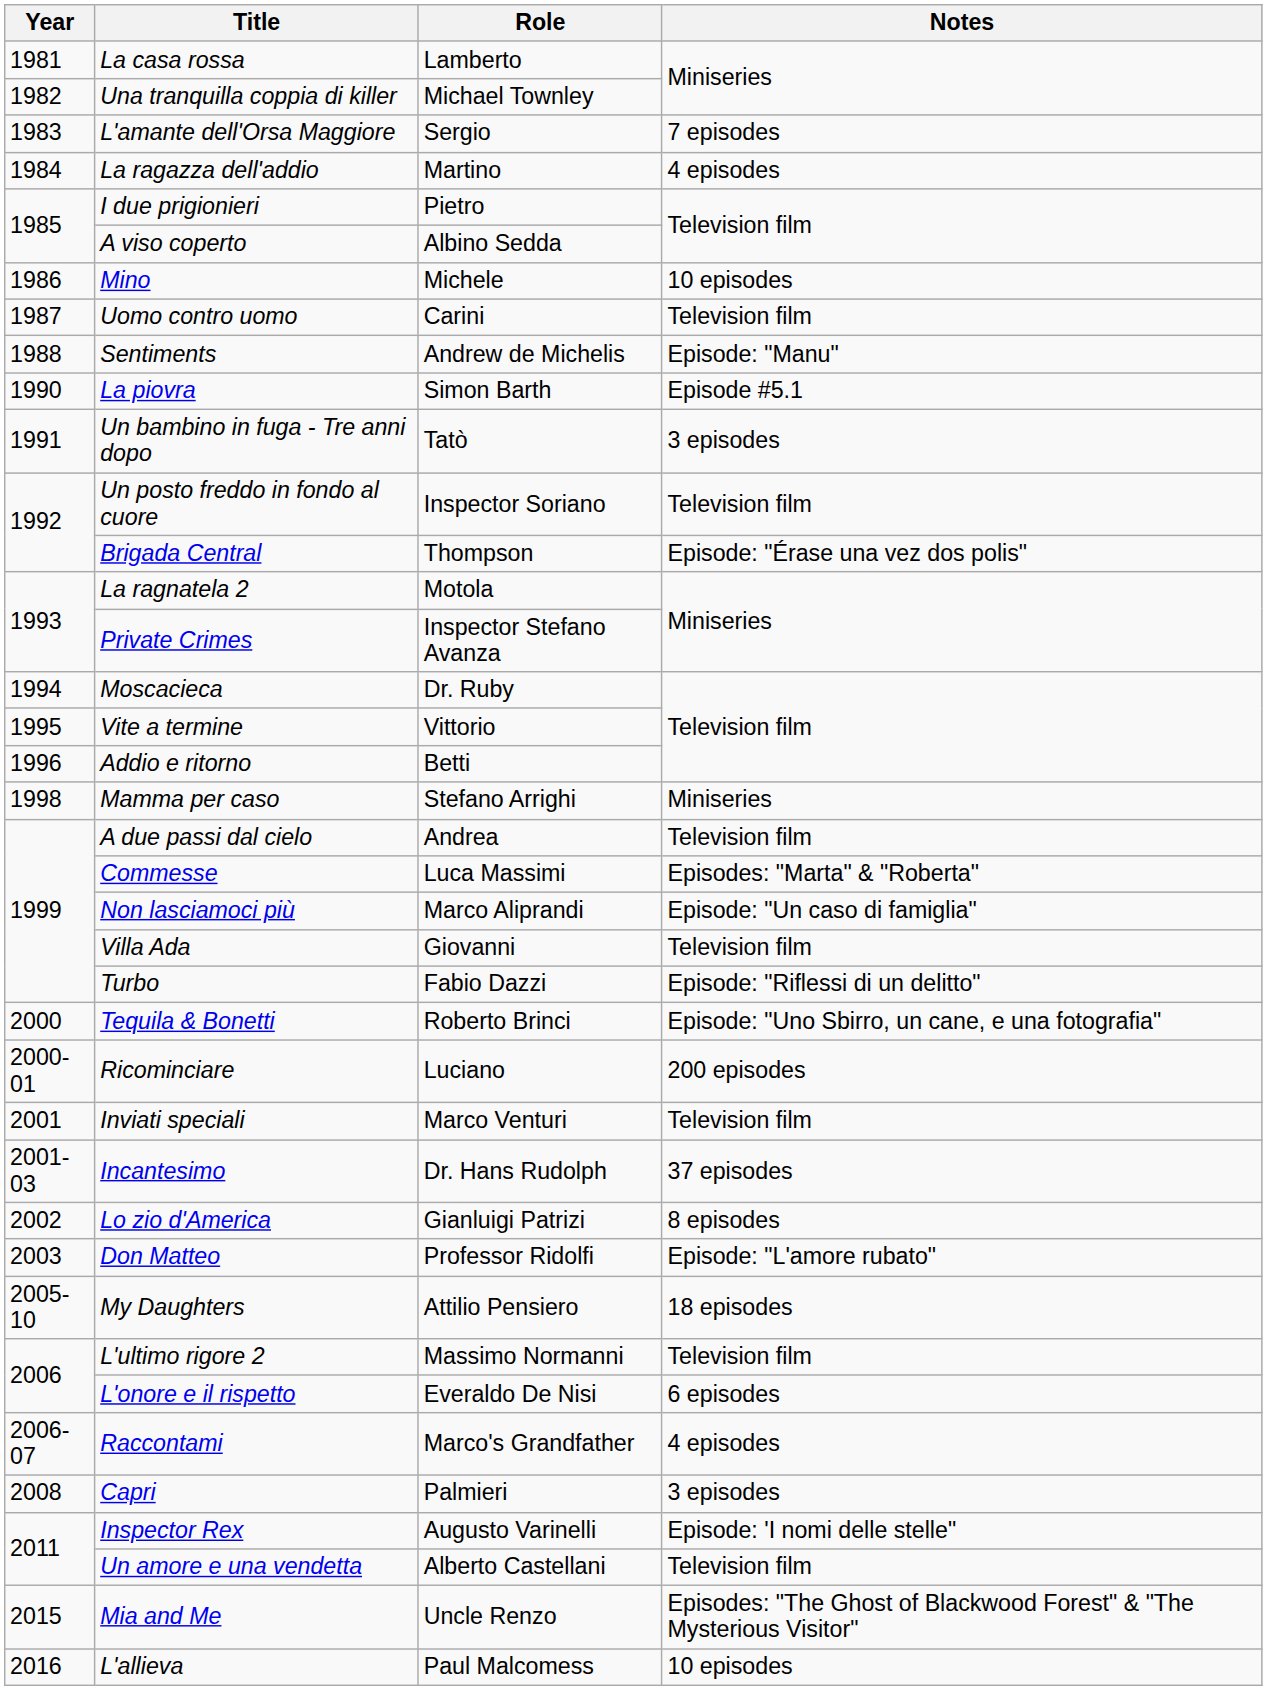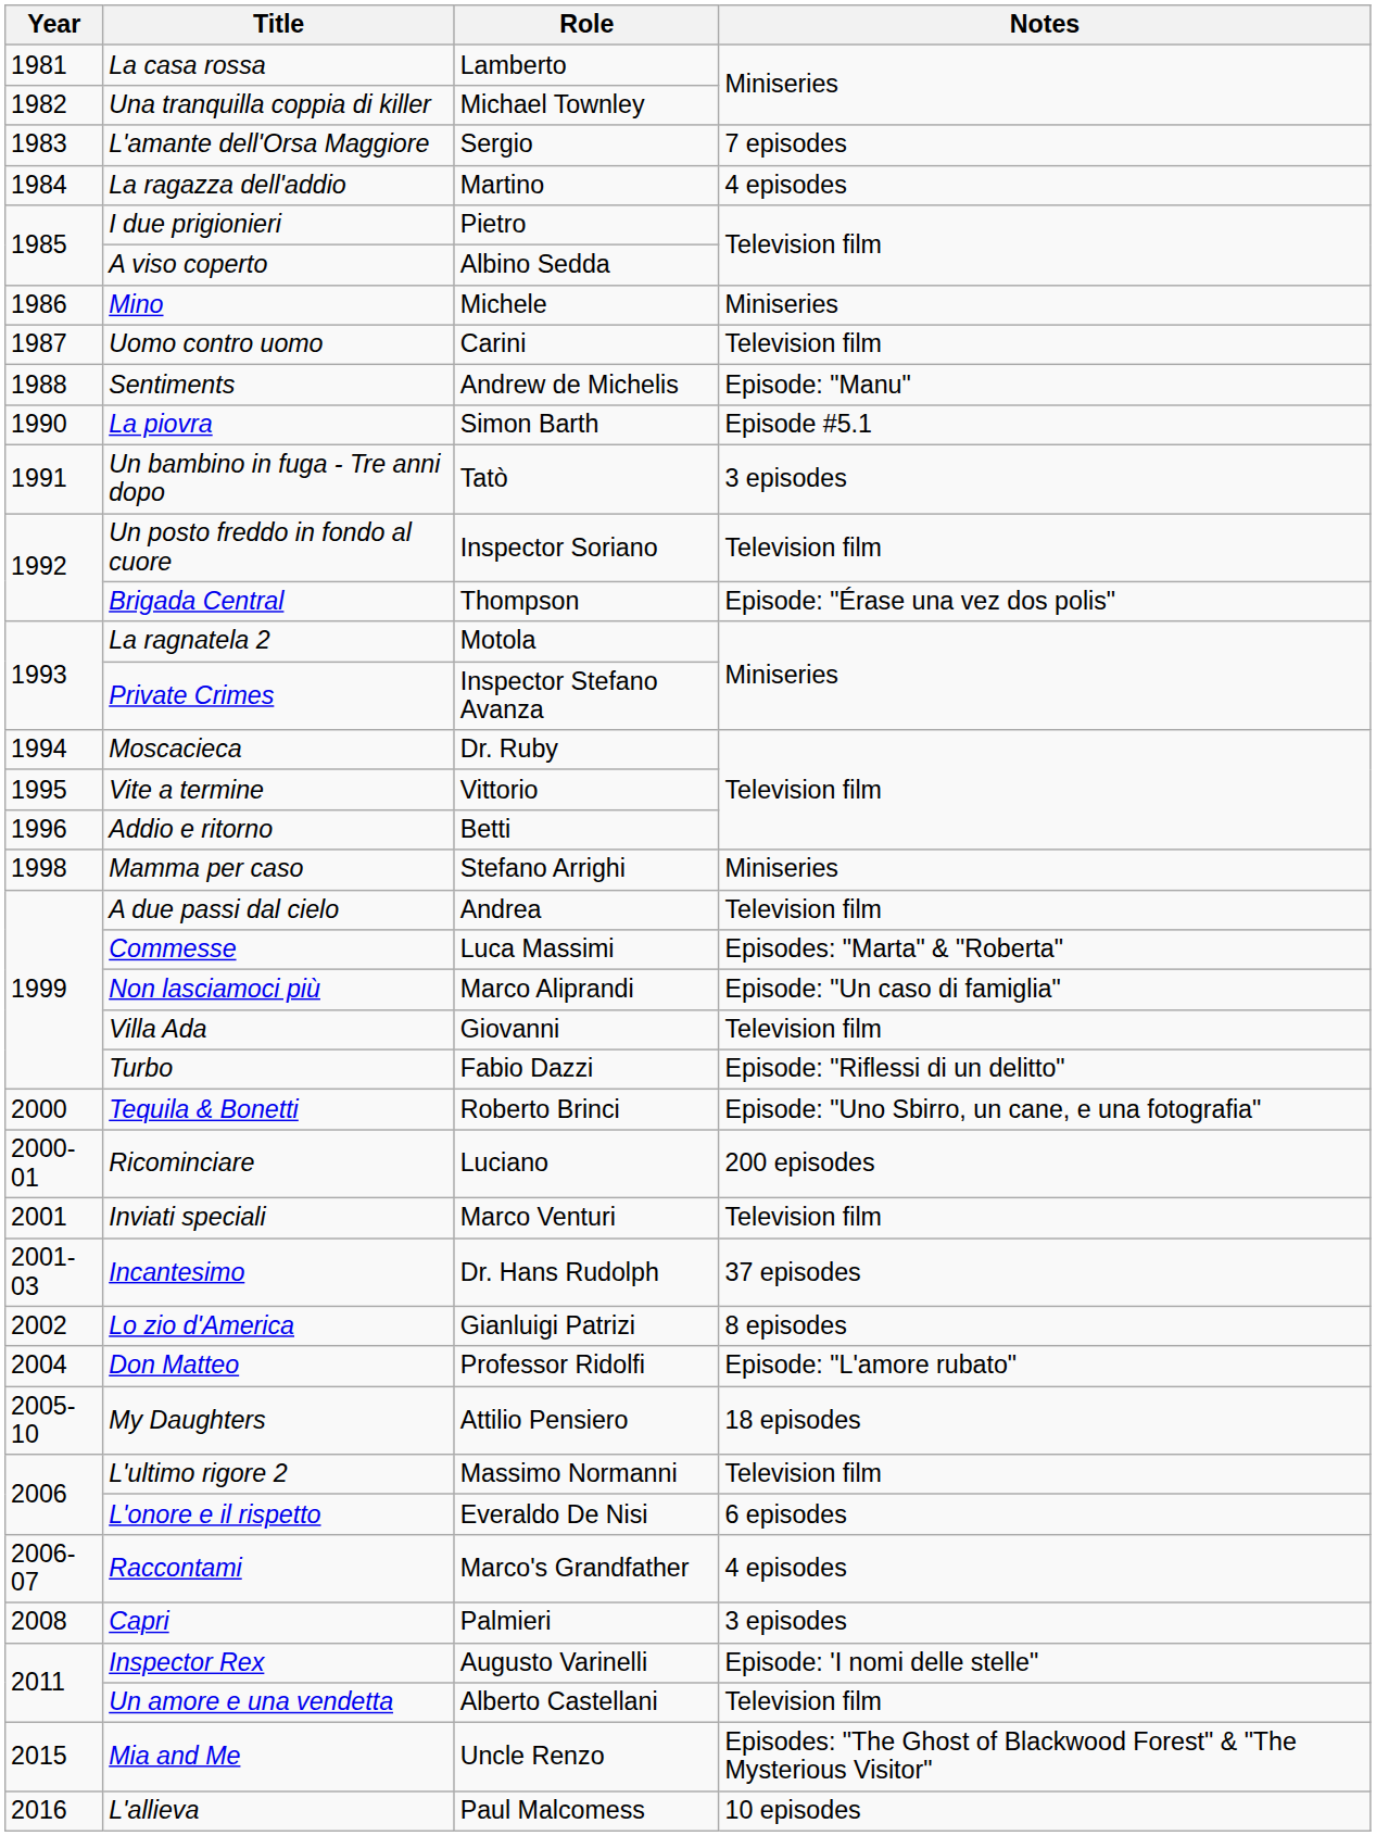Mino | Notes: 10 episodes -> Miniseries
Don Matteo | Year: 2003 -> 2004
